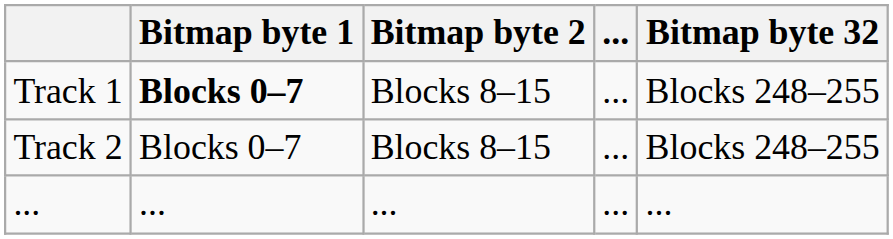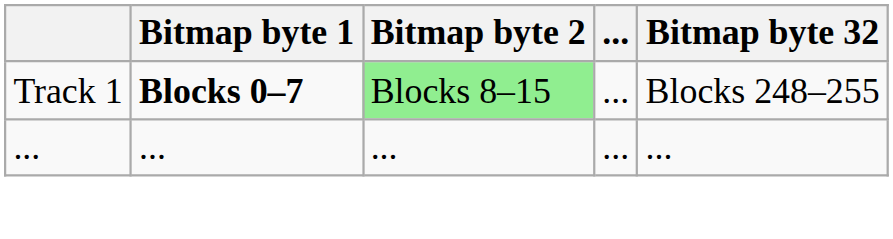Track 1 | Bitmap byte 2: no background -> lightgreen background
- row: Track 2 | Blocks 0–7 | Blocks 8–15 | ... | Blocks 248–255
